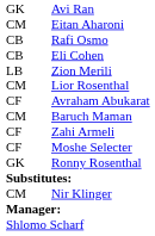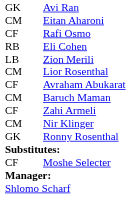Rafi Osmo | column 1: CB -> CF
Eli Cohen | column 1: CB -> RB
rows swapped: Moshe Selecter <-> Nir Klinger
